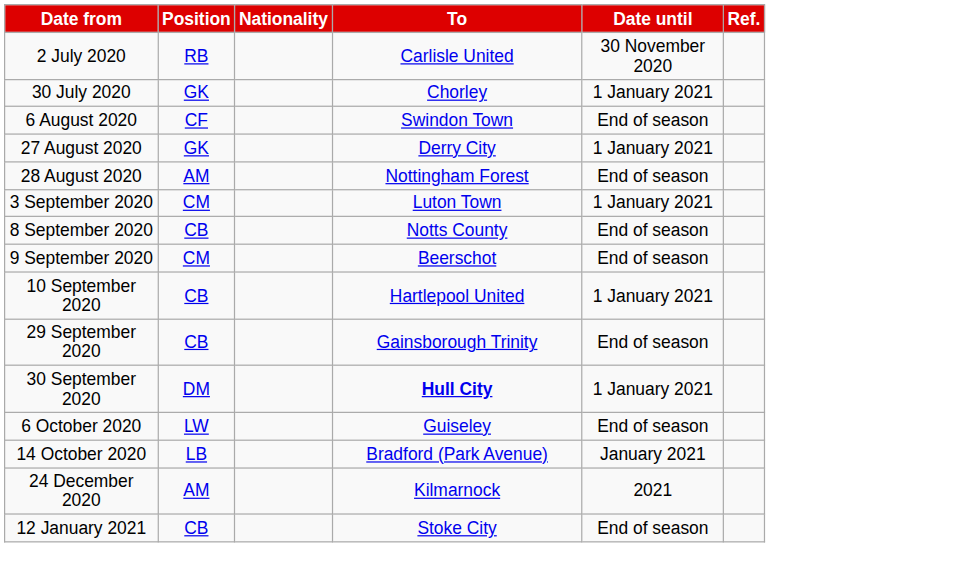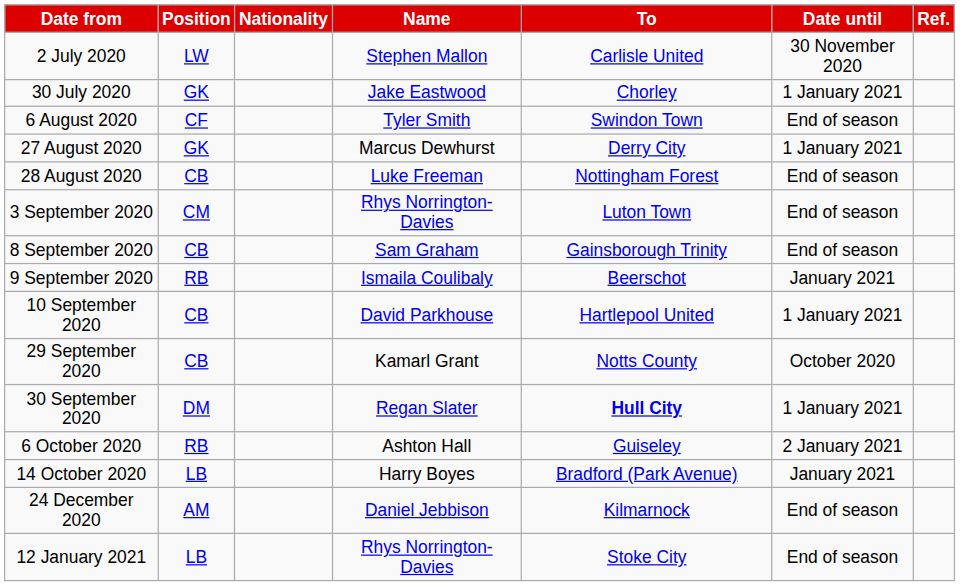+ column: Name | Stephen Mallon | Jake Eastwood | Tyler Smith | Marcus Dewhurst | Luke Freeman | Rhys Norrington-Davies | Sam Graham | Ismaila Coulibaly | David Parkhouse | Kamarl Grant | Regan Slater | Ashton Hall | Harry Boyes | Daniel Jebbison | Rhys Norrington-Davies
2 July 2020 | Position: RB -> LW
28 August 2020 | Position: AM -> CB
3 September 2020 | Date until: 1 January 2021 -> End of season
8 September 2020 | To: Notts County -> Gainsborough Trinity
9 September 2020 | Position: CM -> RB
9 September 2020 | Date until: End of season -> January 2021
29 September 2020 | To: Gainsborough Trinity -> Notts County
29 September 2020 | Date until: End of season -> October 2020
6 October 2020 | Position: LW -> RB
6 October 2020 | Date until: End of season -> 2 January 2021
24 December 2020 | Date until: 2021 -> End of season
12 January 2021 | Position: CB -> LB
